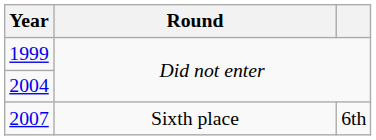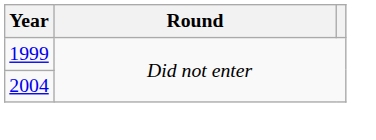- row: 2007 | Sixth place | 6th
